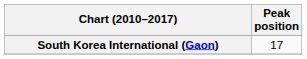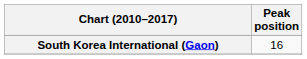South Korea International (Gaon) | Peak position: 17 -> 16
